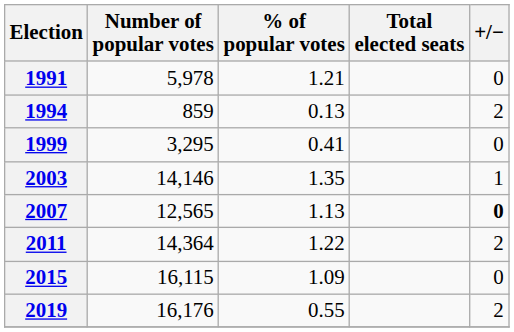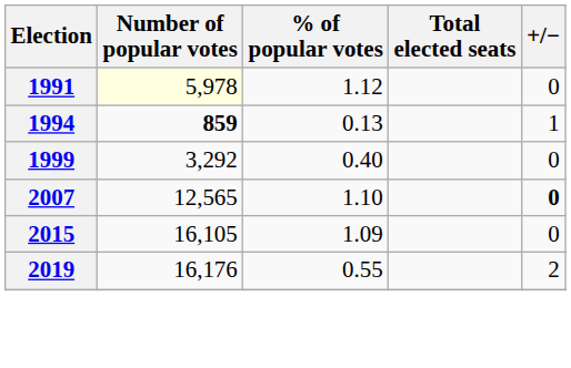1991 | Number of popular votes: no background -> lightyellow background
1991 | % of popular votes: 1.21 -> 1.12
1994 | Number of popular votes: normal -> bold
1994 | +/−: 2 -> 1
1999 | Number of popular votes: 3,295 -> 3,292
1999 | % of popular votes: 0.41 -> 0.40
- row: 2003 | 14,146 | 1.35 | 1
2007 | % of popular votes: 1.13 -> 1.10
- row: 2011 | 14,364 | 1.22 | 2
2015 | Number of popular votes: 16,115 -> 16,105
